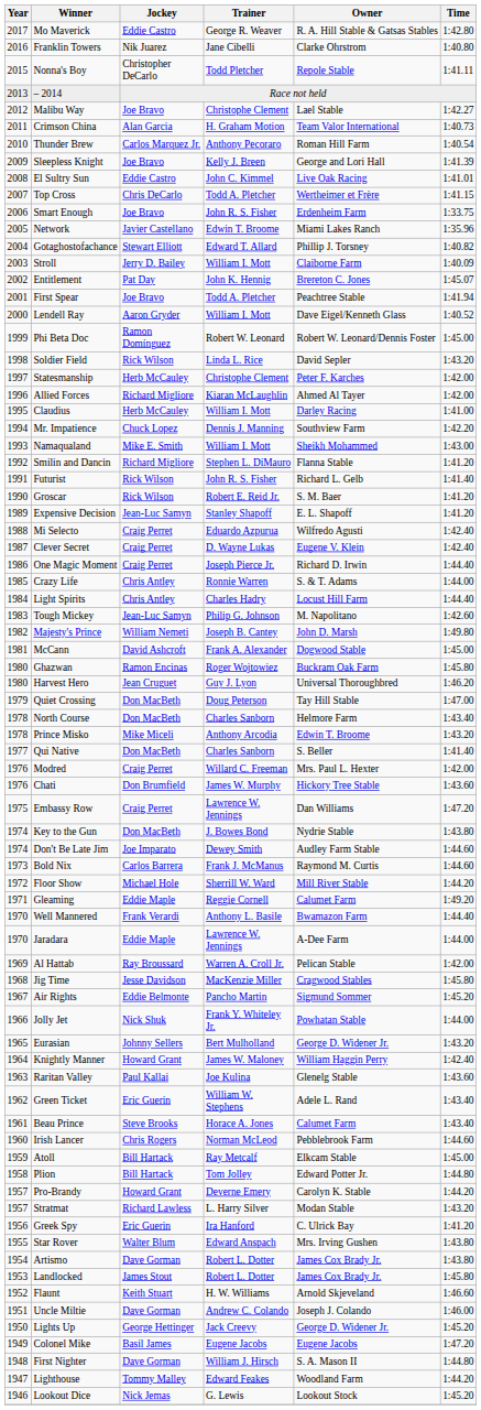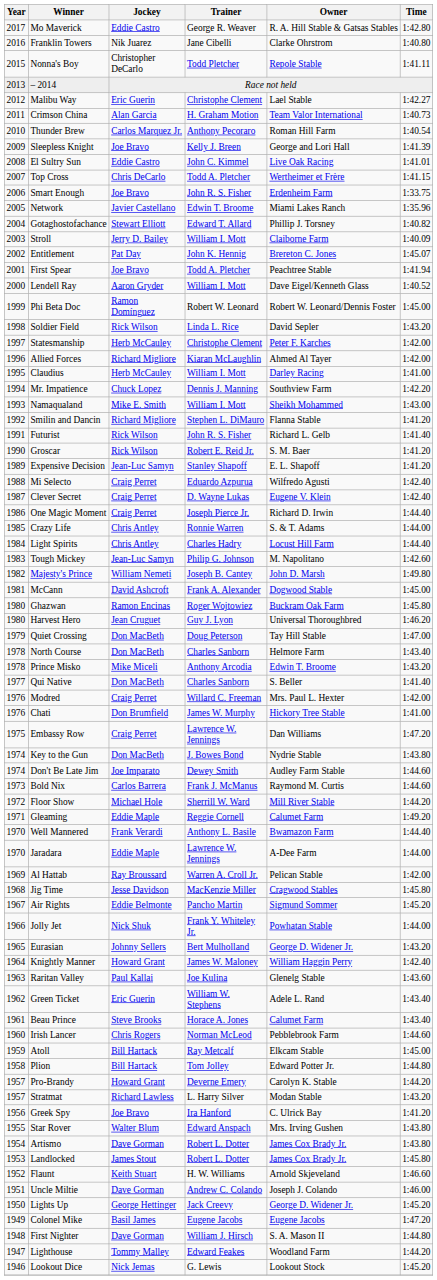Malibu Way | Jockey: Joe Bravo -> Eric Guerin
Chati | Time: 1:43.60 -> 1:41.00
Greek Spy | Jockey: Eric Guerin -> Joe Bravo
